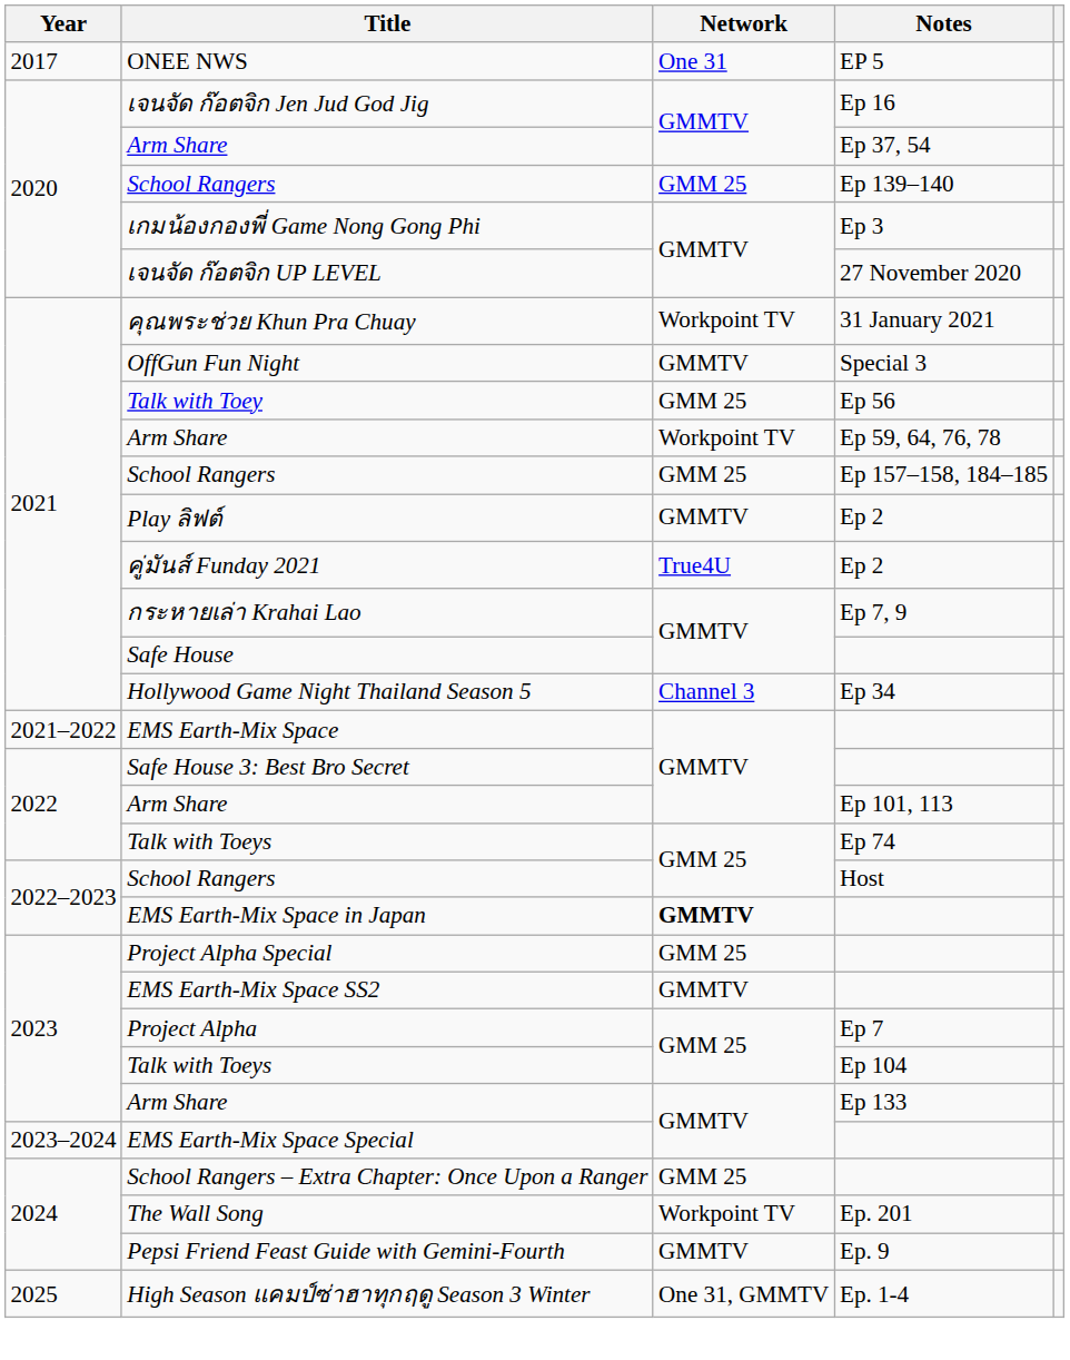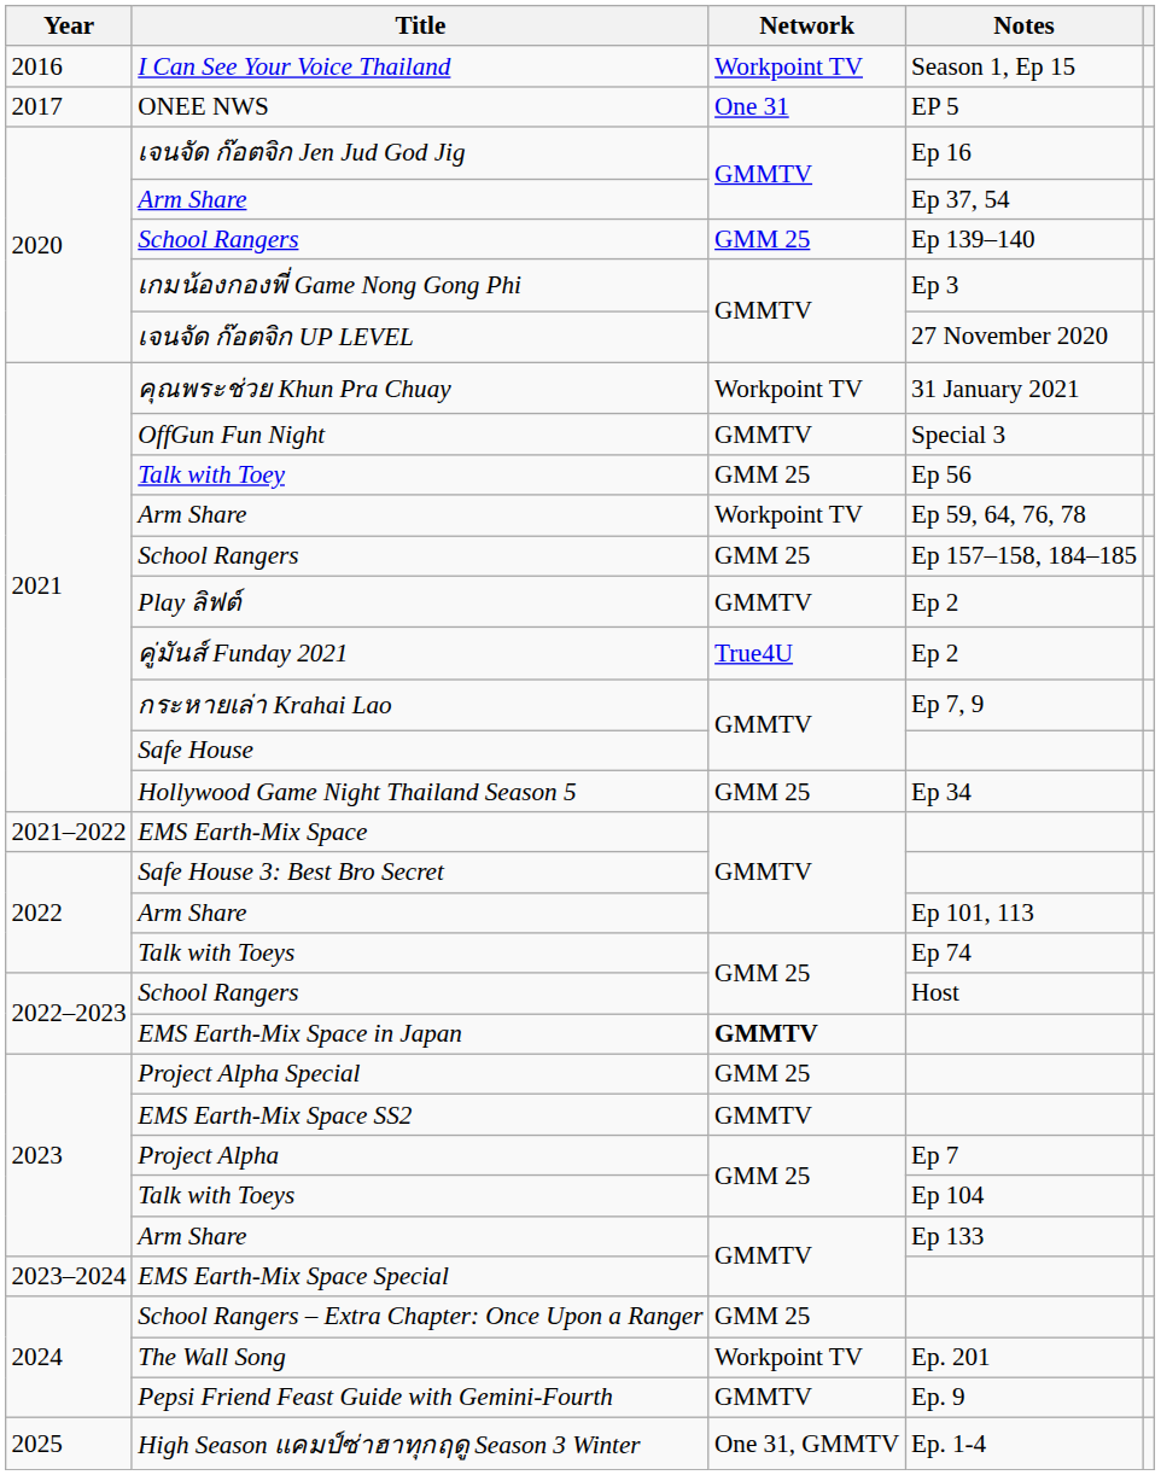+ row: 2016 | I Can See Your Voice Thailand | Workpoint TV | Season 1, Ep 15
Hollywood Game Night Thailand Season 5 | Network: Channel 3 -> GMM 25
